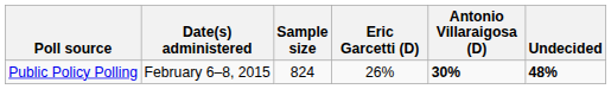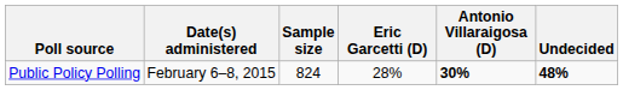Public Policy Polling | Eric Garcetti (D): 26% -> 28%
